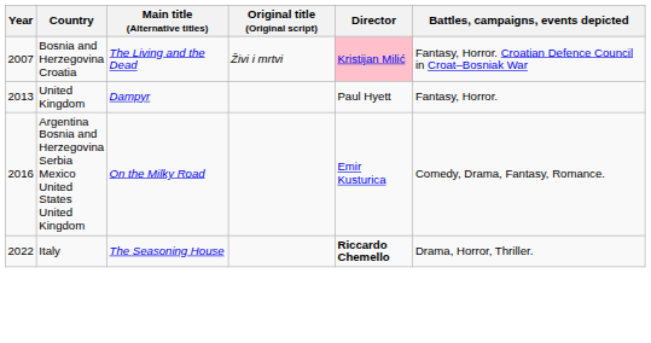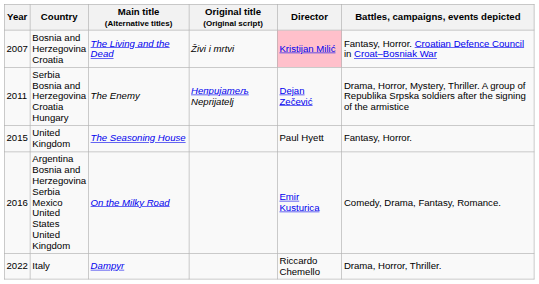+ row: 2011 | Serbia Bosnia and Herzegovina Croatia Hungary | The Enemy | Непријатељ Neprijatelj | Dejan Zečević | Drama, Horror, Mystery, Thriller. A group of Republika Srpska soldiers after the signing of the armistice
United Kingdom | Year: 2013 -> 2015
United Kingdom | Main title (Alternative titles): Dampyr -> The Seasoning House
Italy | Main title (Alternative titles): The Seasoning House -> Dampyr
Italy | Director: bold -> normal
